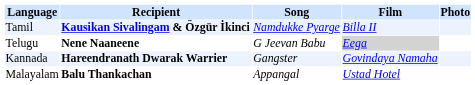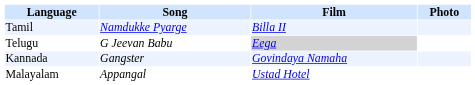- column: Recipient | Kausikan Sivalingam & Özgür İkinci | Nene Naaneene | Hareendranath Dwarak Warrier | Balu Thankachan
